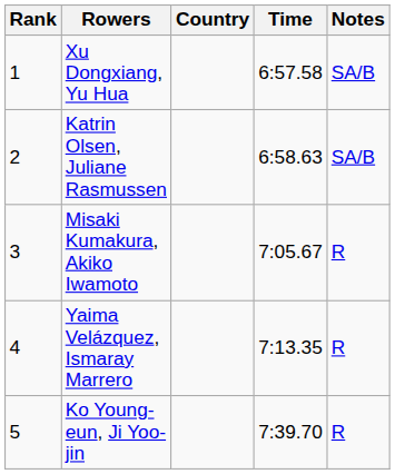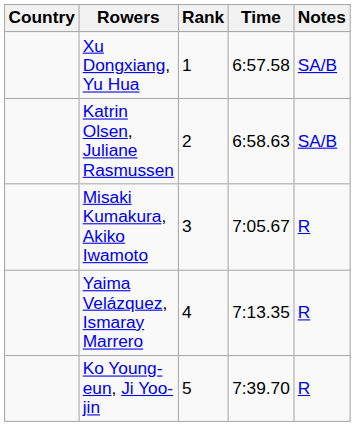columns swapped: Rank <-> Country
